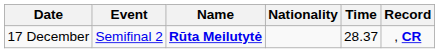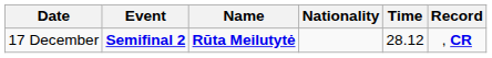17 December | Event: normal -> bold
17 December | Time: 28.37 -> 28.12
